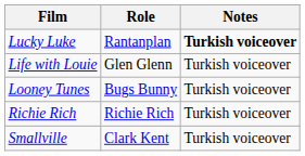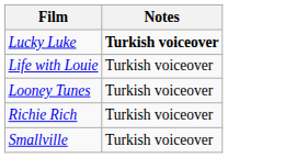- column: Role | Rantanplan | Glen Glenn | Bugs Bunny | Richie Rich | Clark Kent
